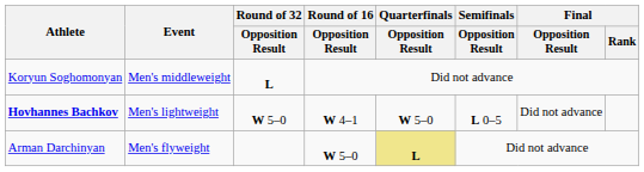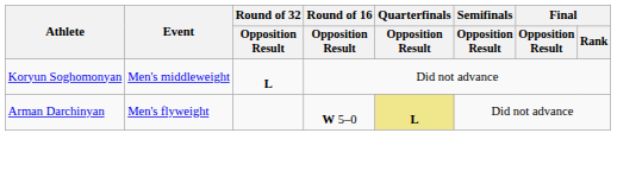- row: Hovhannes Bachkov | Men's lightweight | W 5–0 | W 4–1 | W 5–0 | L 0–5 | Did not advance
